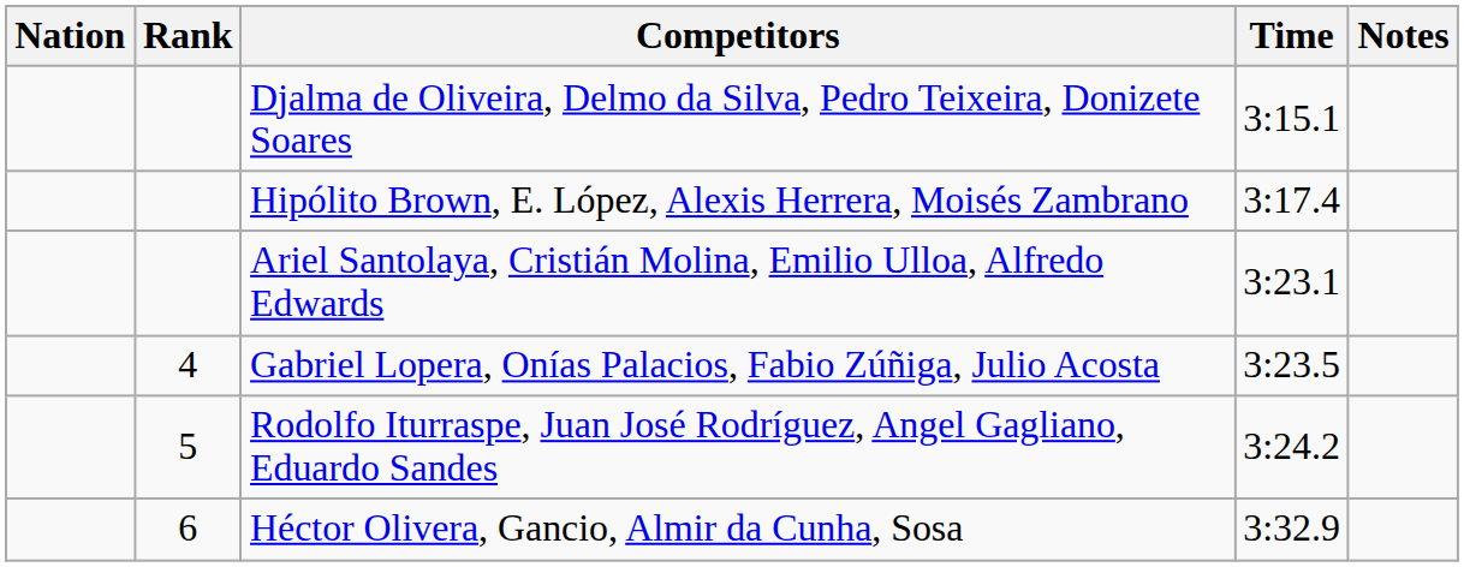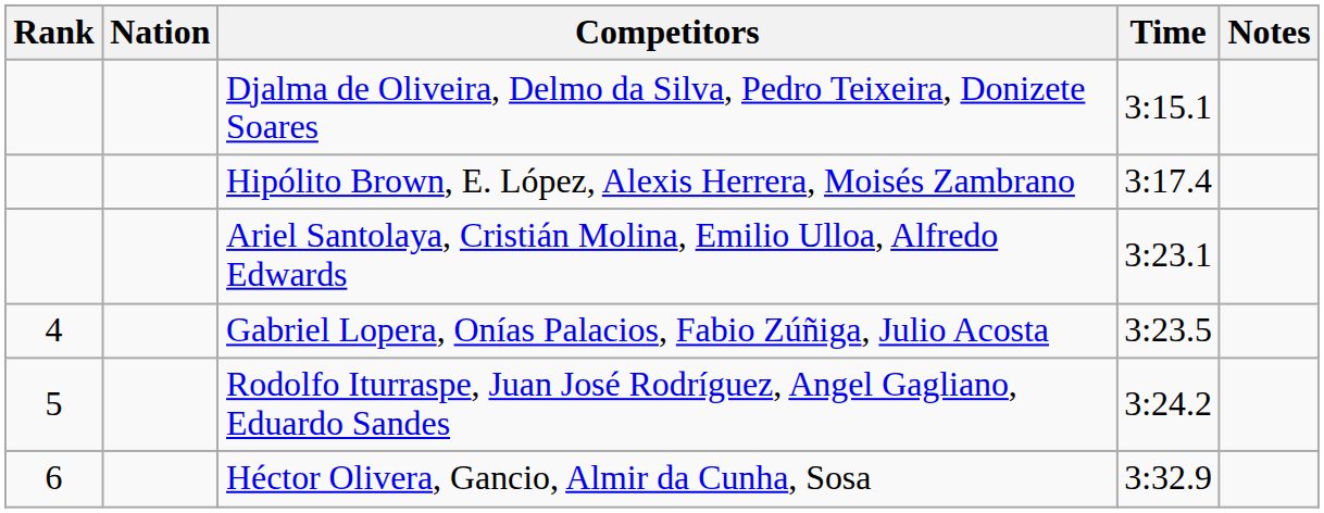columns swapped: Rank <-> Nation
